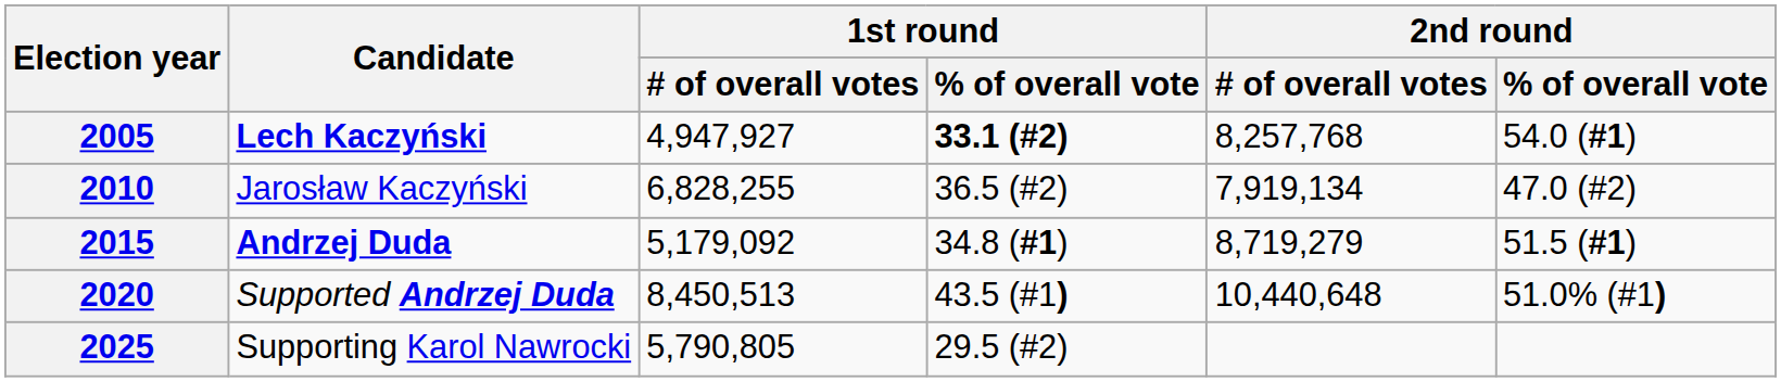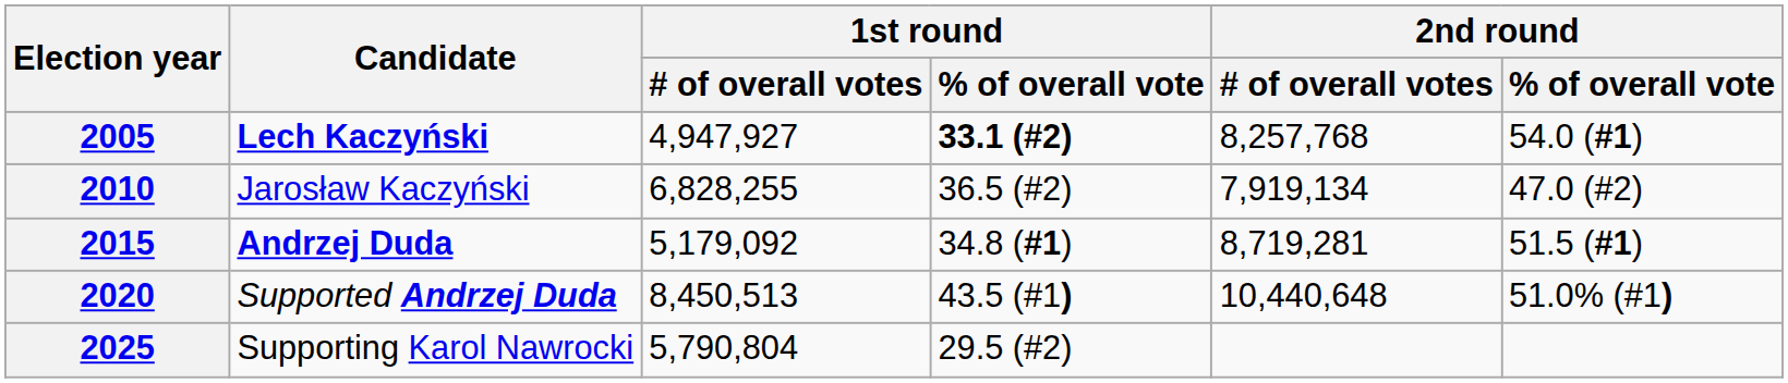2015 | 2nd round / # of overall votes: 8,719,279 -> 8,719,281
2025 | 1st round / # of overall votes: 5,790,805 -> 5,790,804
